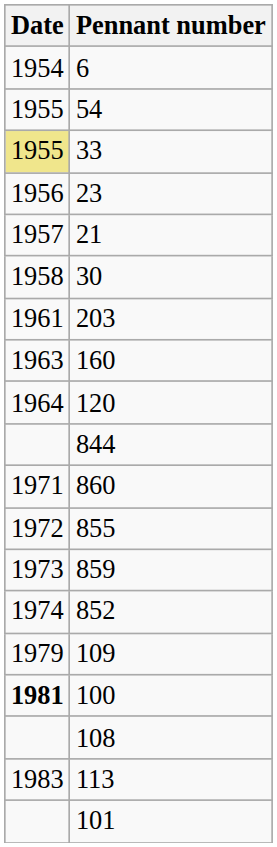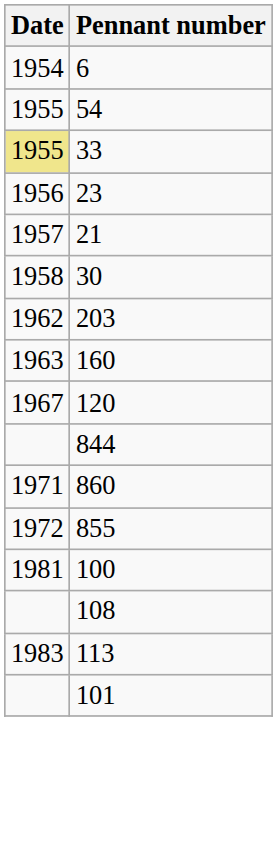203 | Date: 1961 -> 1962
120 | Date: 1964 -> 1967
- row: 1973 | 859
- row: 1974 | 852
- row: 1979 | 109
100 | Date: bold -> normal
